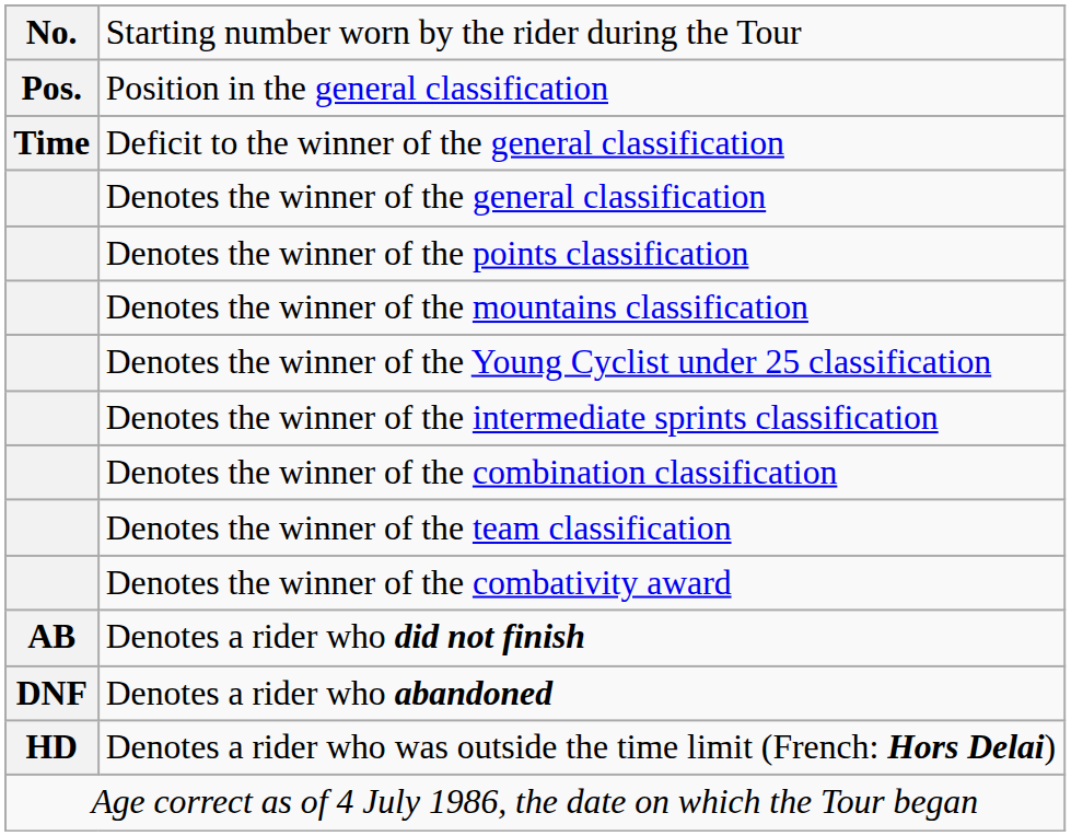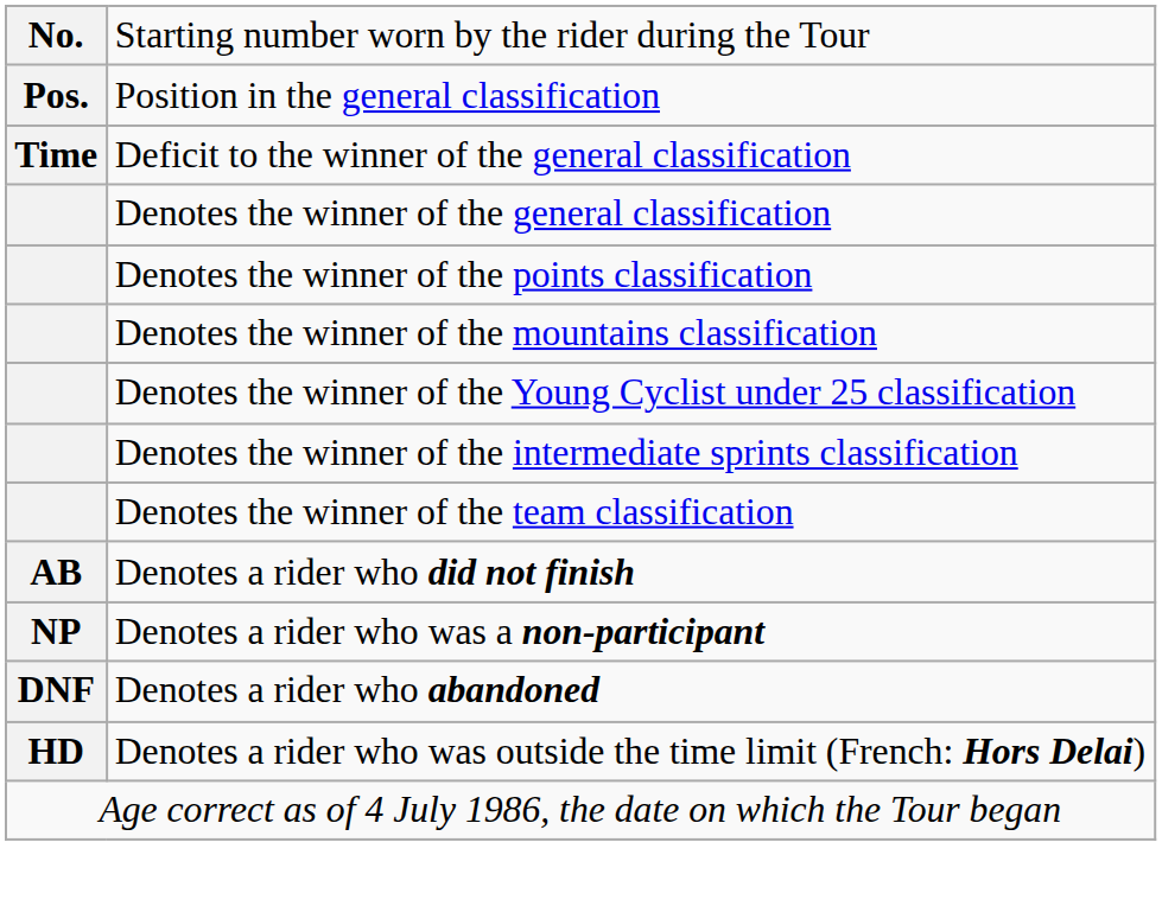- row: Denotes the winner of the combination classification
- row: Denotes the winner of the combativity award
+ row: NP | Denotes a rider who was a non-participant
